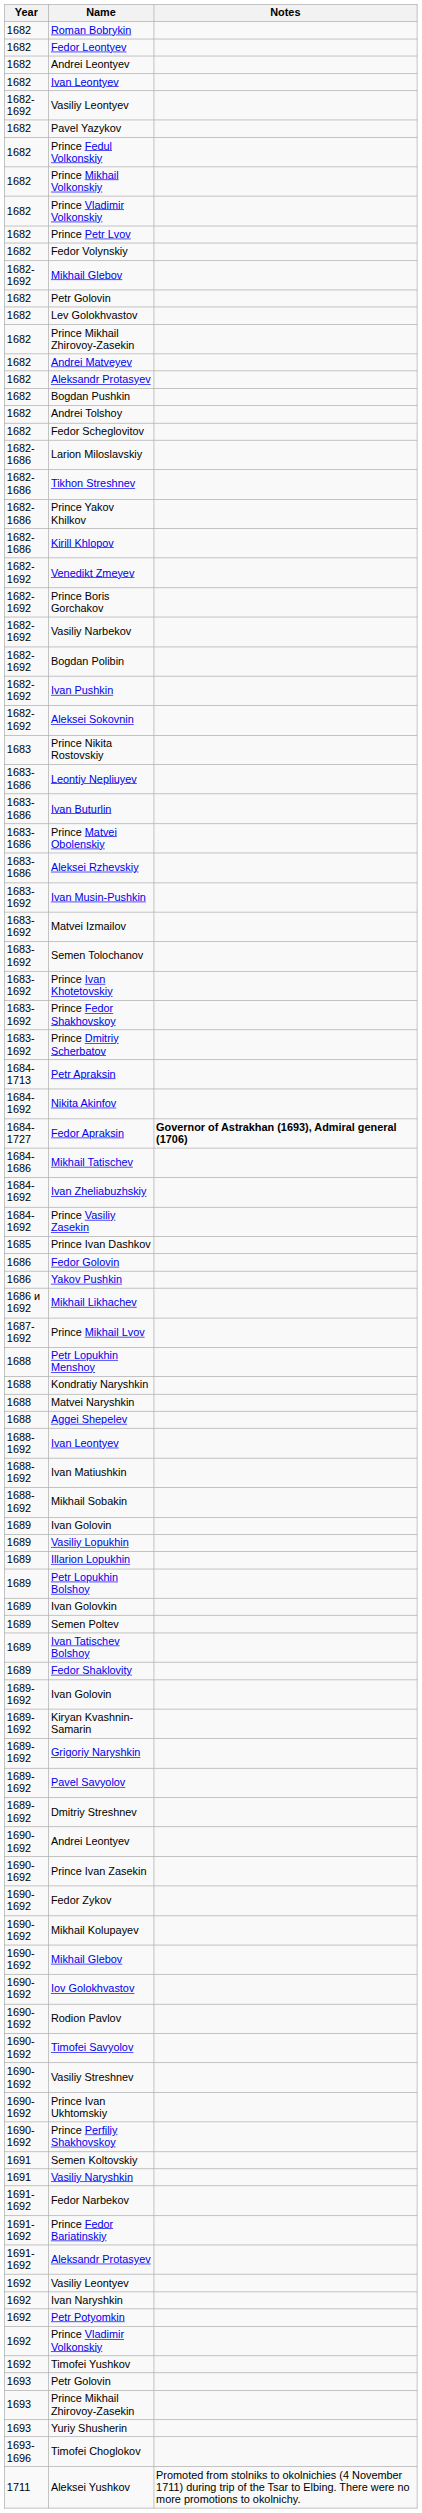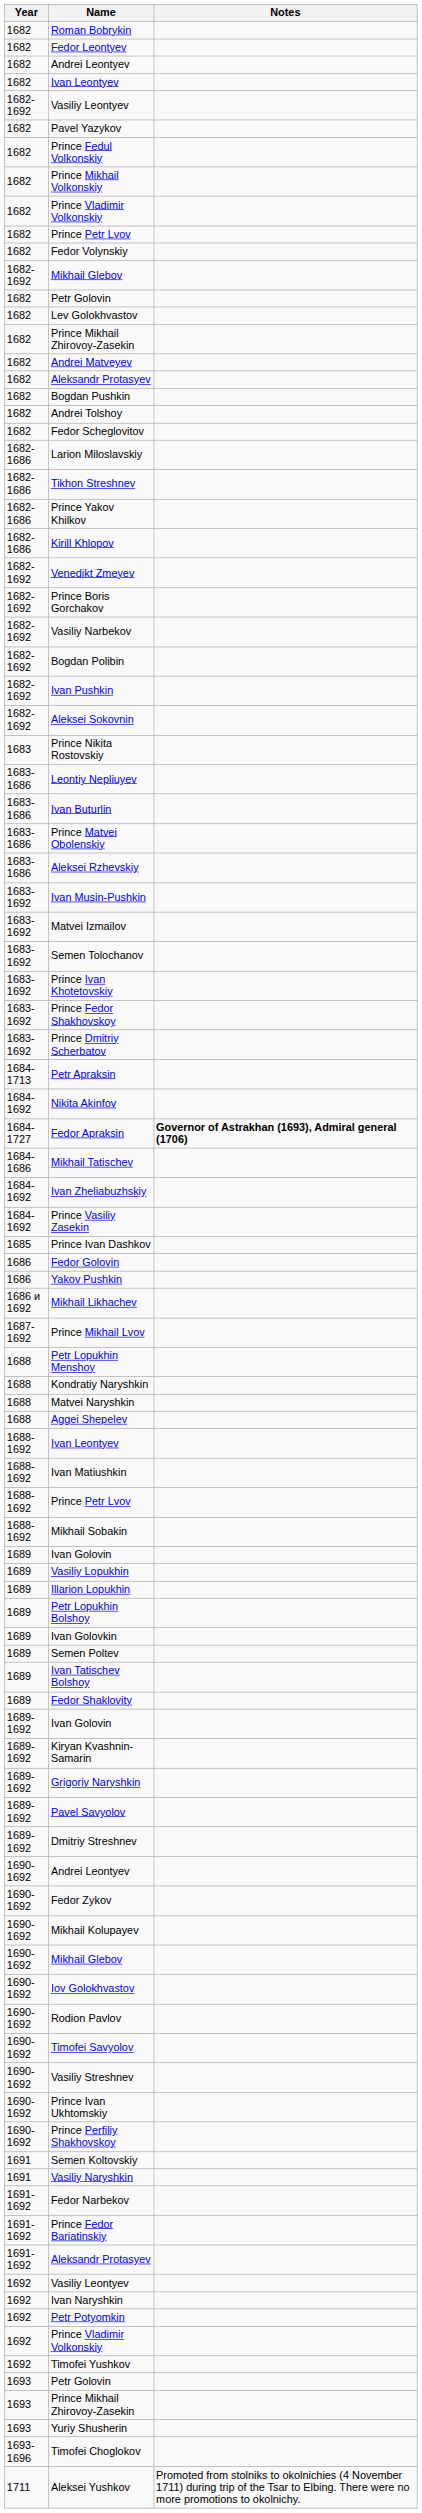+ row: 1688-1692 | Prince Petr Lvov
- row: 1690-1692 | Prince Ivan Zasekin
